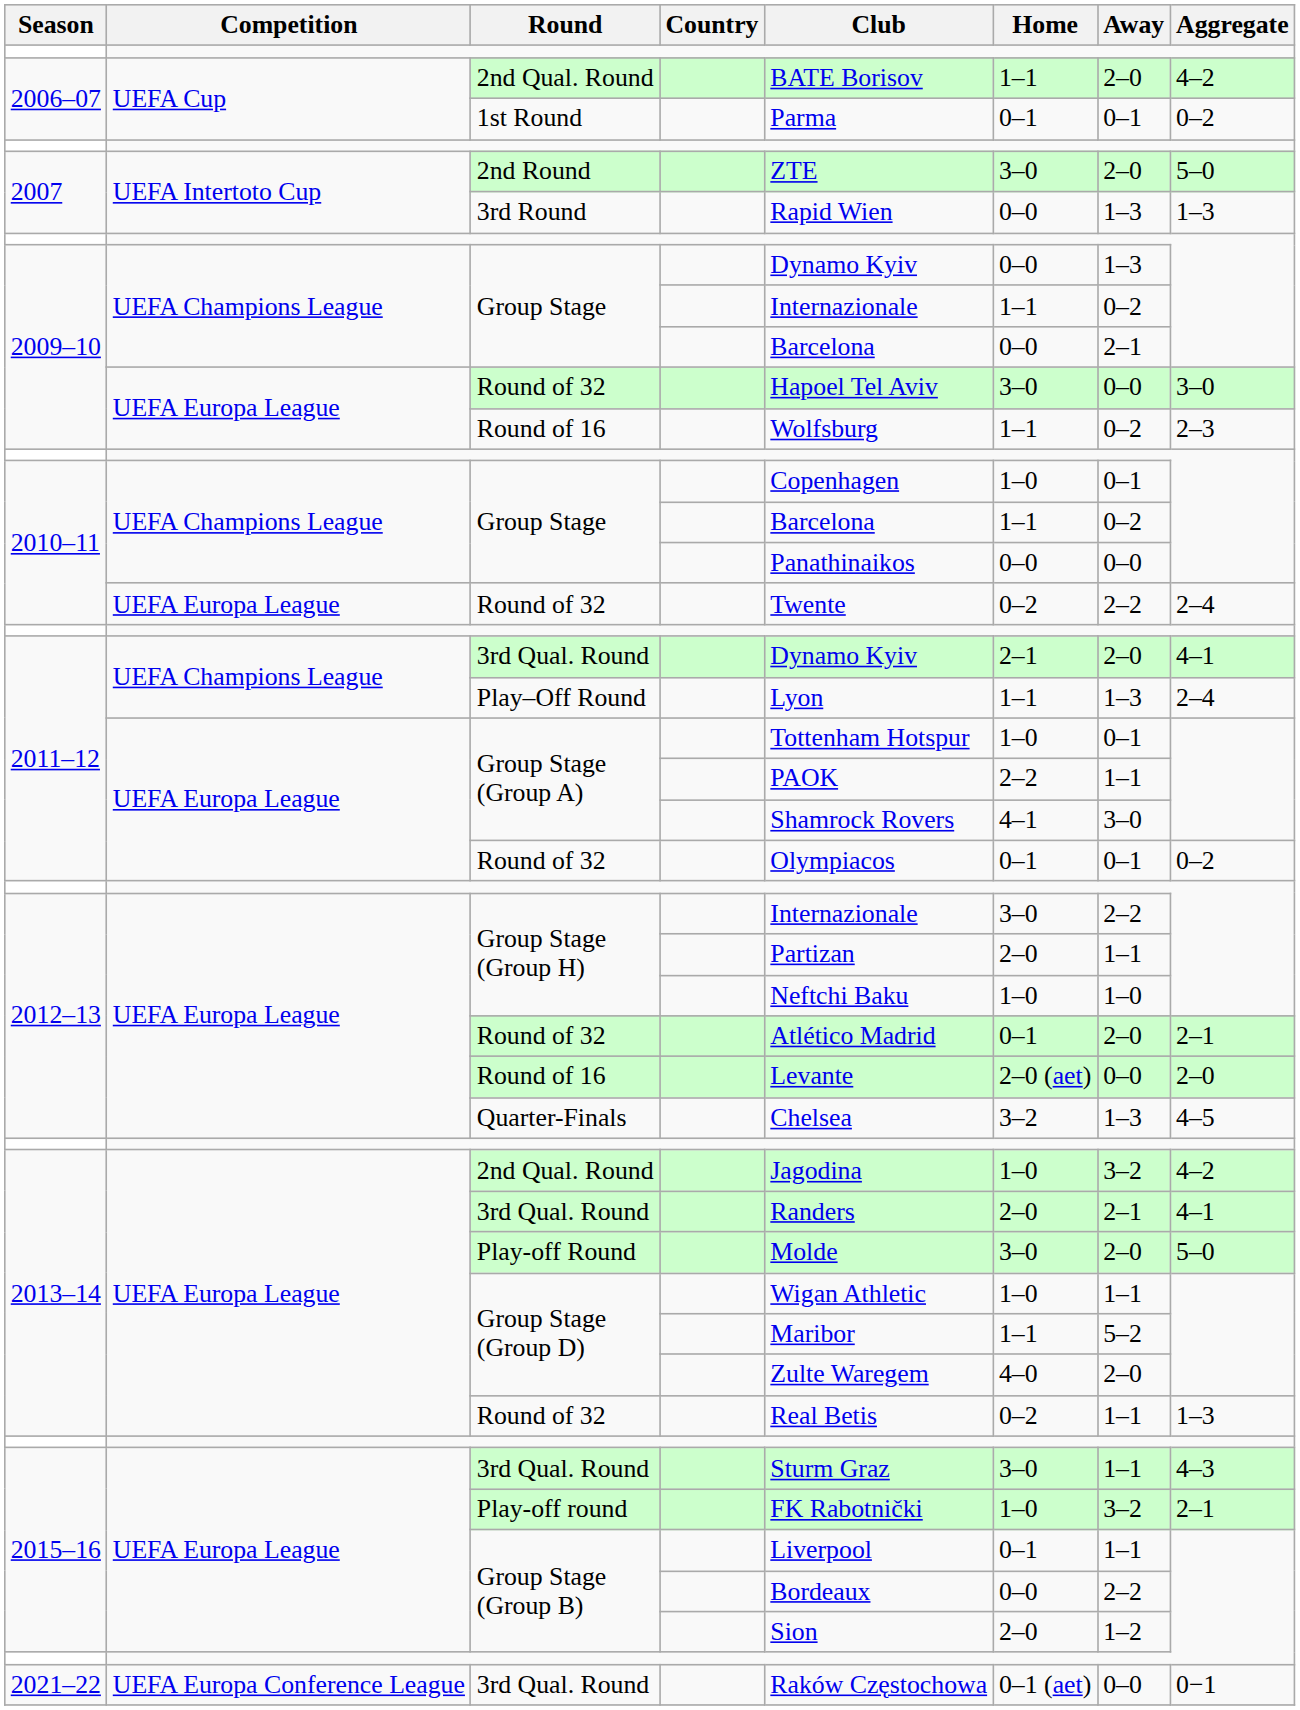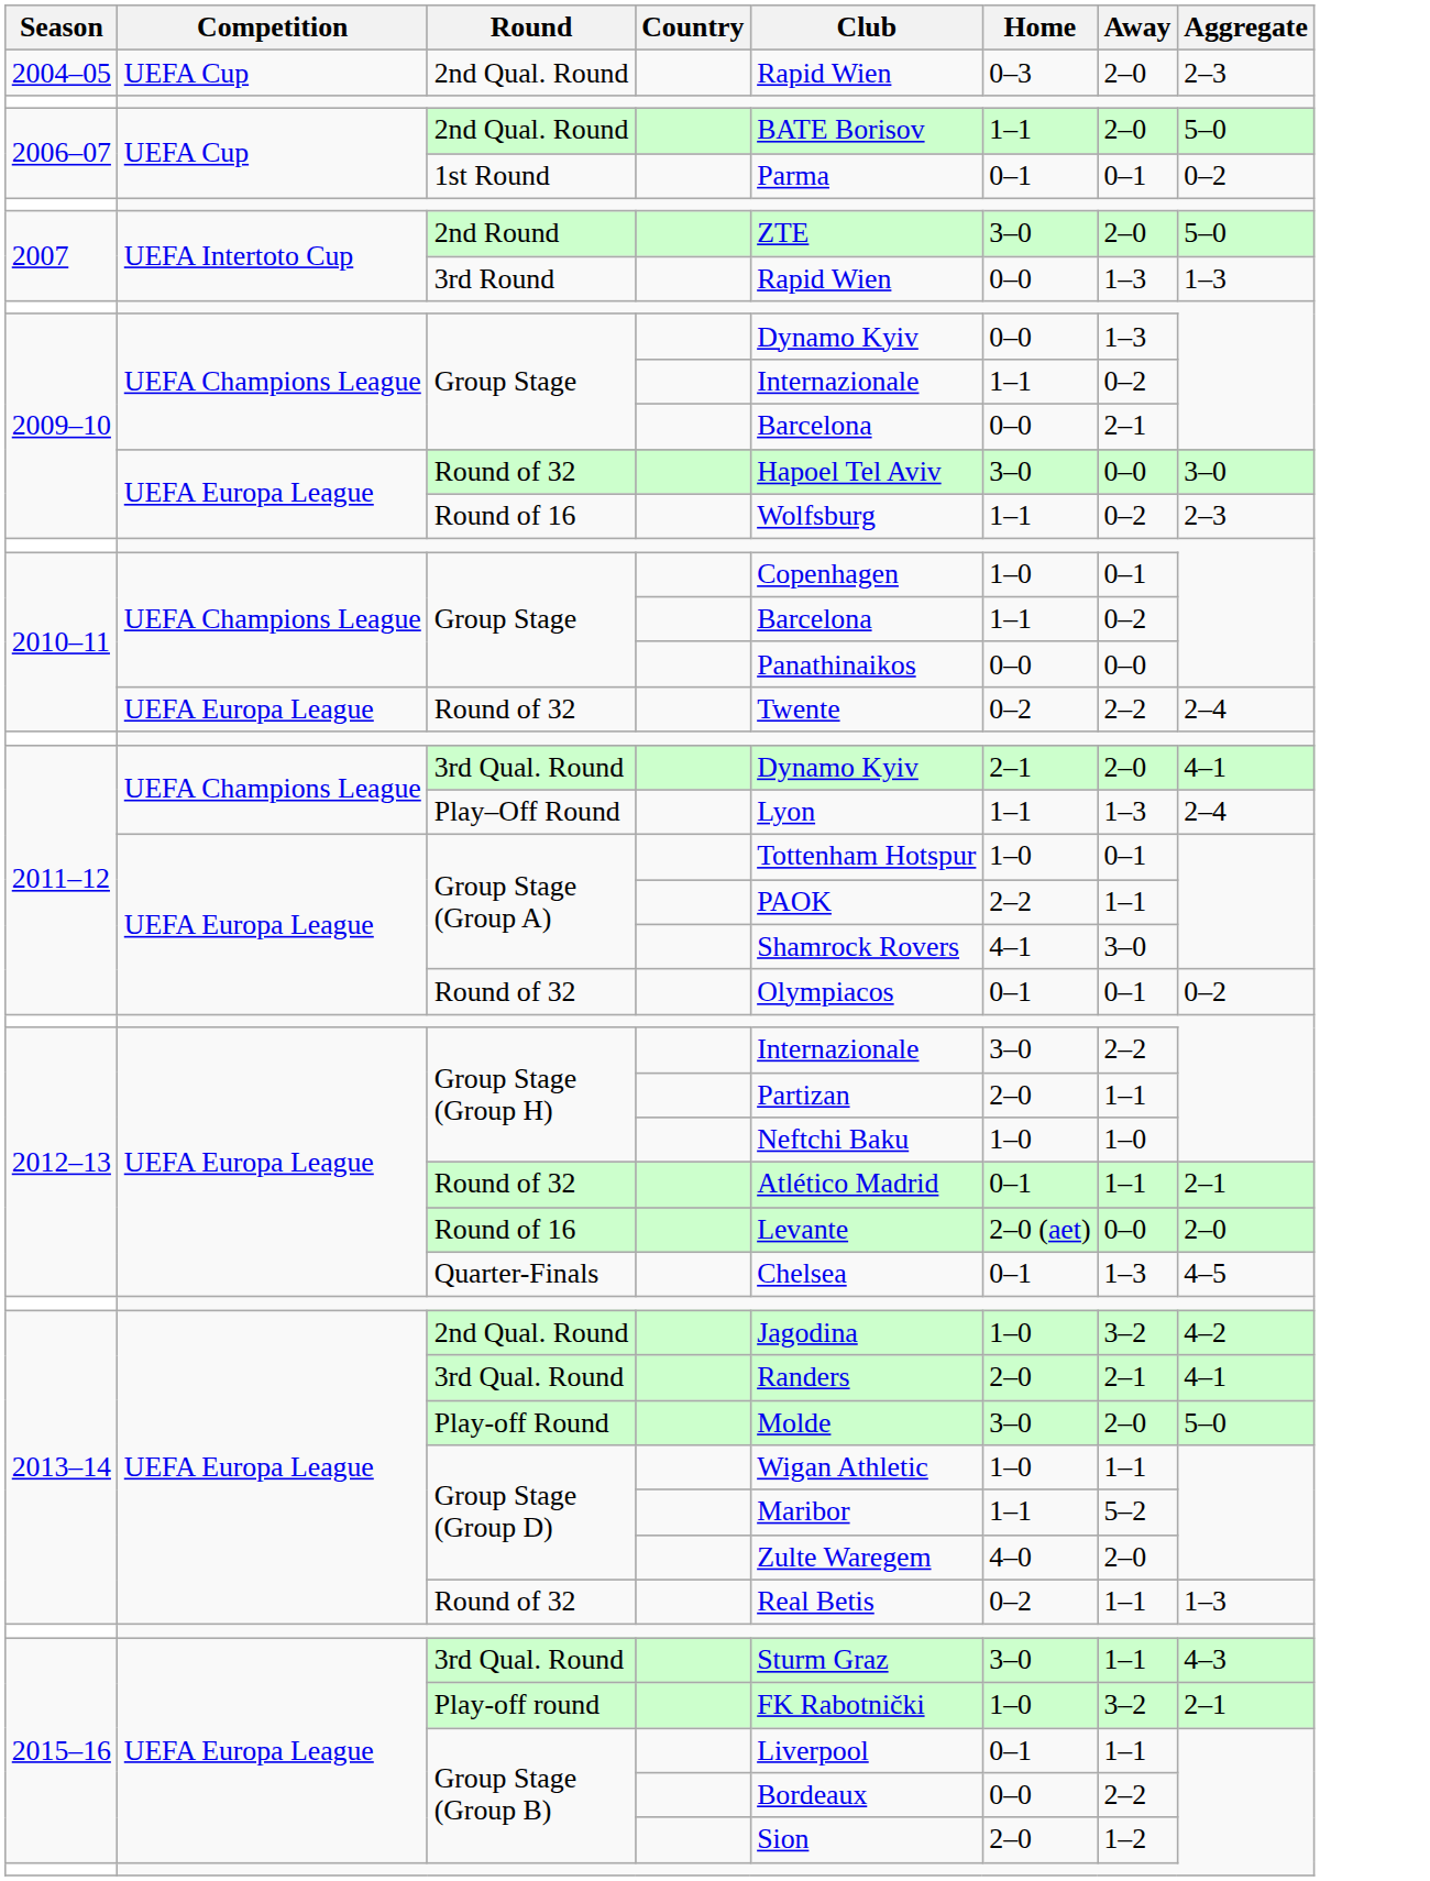+ row: 2004–05 | UEFA Cup | 2nd Qual. Round | Rapid Wien | 0–3 | 2–0 | 2–3
2006–07 / 2nd Qual. Round | Aggregate: 4–2 -> 5–0
2012–13 / Round of 32 | Away: 2–0 -> 1–1
Quarter-Finals | Home: 3–2 -> 0–1
- row: 2021–22 | UEFA Europa Conference League | 3rd Qual. Round | Raków Częstochowa | 0–1 (aet) | 0–0 | 0−1
